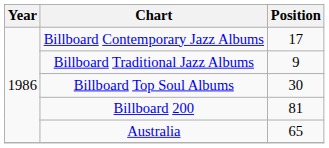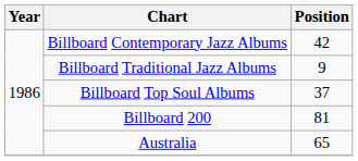Billboard Contemporary Jazz Albums | Position: 17 -> 42
Billboard Top Soul Albums | Position: 30 -> 37
